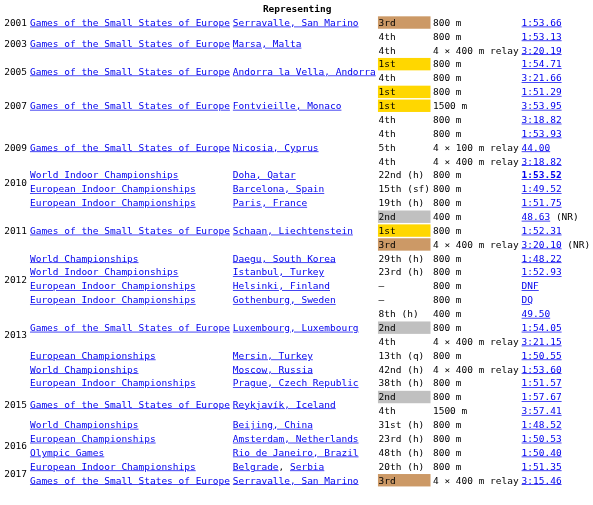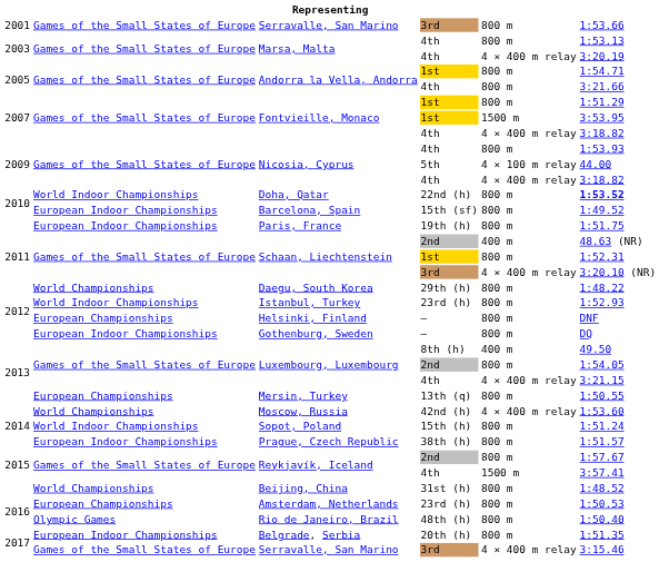Fontvieille, Monaco / 4th | column 5: 800 m -> 4 × 400 m relay
Helsinki, Finland | column 2: European Indoor Championships -> European Championships
+ row: 2014 | World Indoor Championships | Sopot, Poland | 15th (h) | 800 m | 1:51.24
